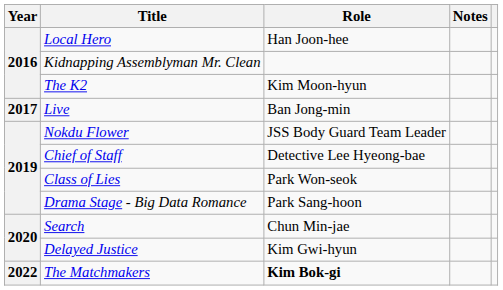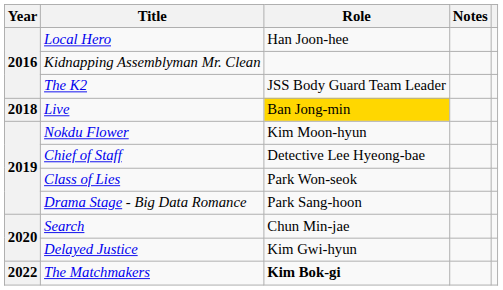The K2 | Role: Kim Moon-hyun -> JSS Body Guard Team Leader
Live | Year: 2017 -> 2018
Live | Role: no background -> gold background
Nokdu Flower | Role: JSS Body Guard Team Leader -> Kim Moon-hyun
